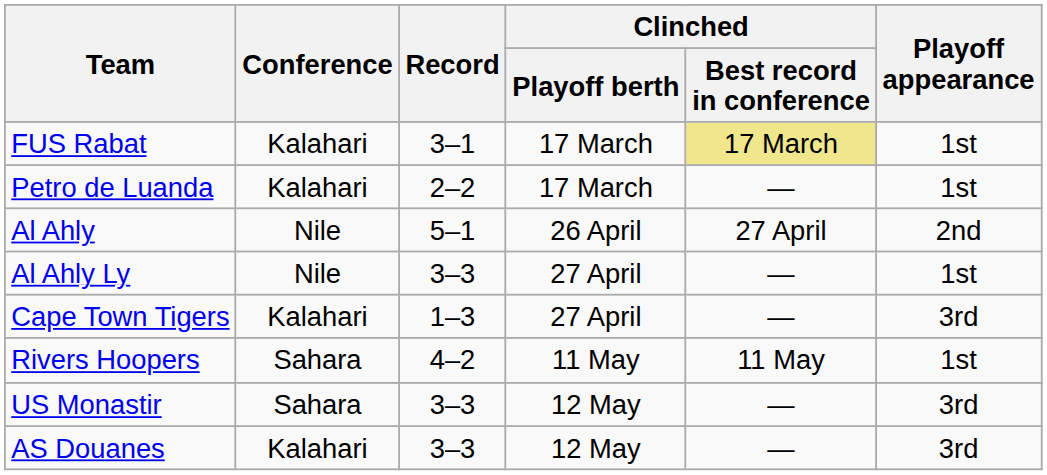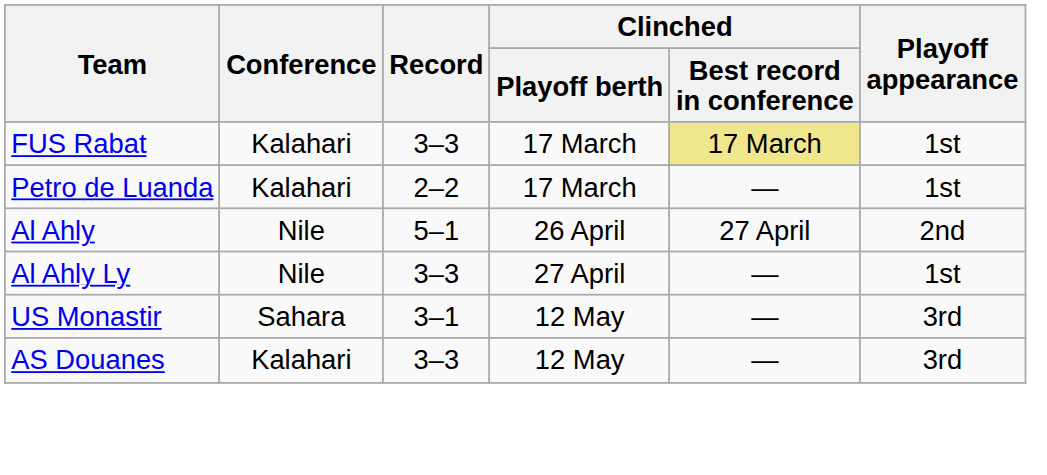FUS Rabat | Record: 3–1 -> 3–3
- row: Cape Town Tigers | Kalahari | 1–3 | 27 April | — | 3rd
- row: Rivers Hoopers | Sahara | 4–2 | 11 May | 11 May | 1st
US Monastir | Record: 3–3 -> 3–1
